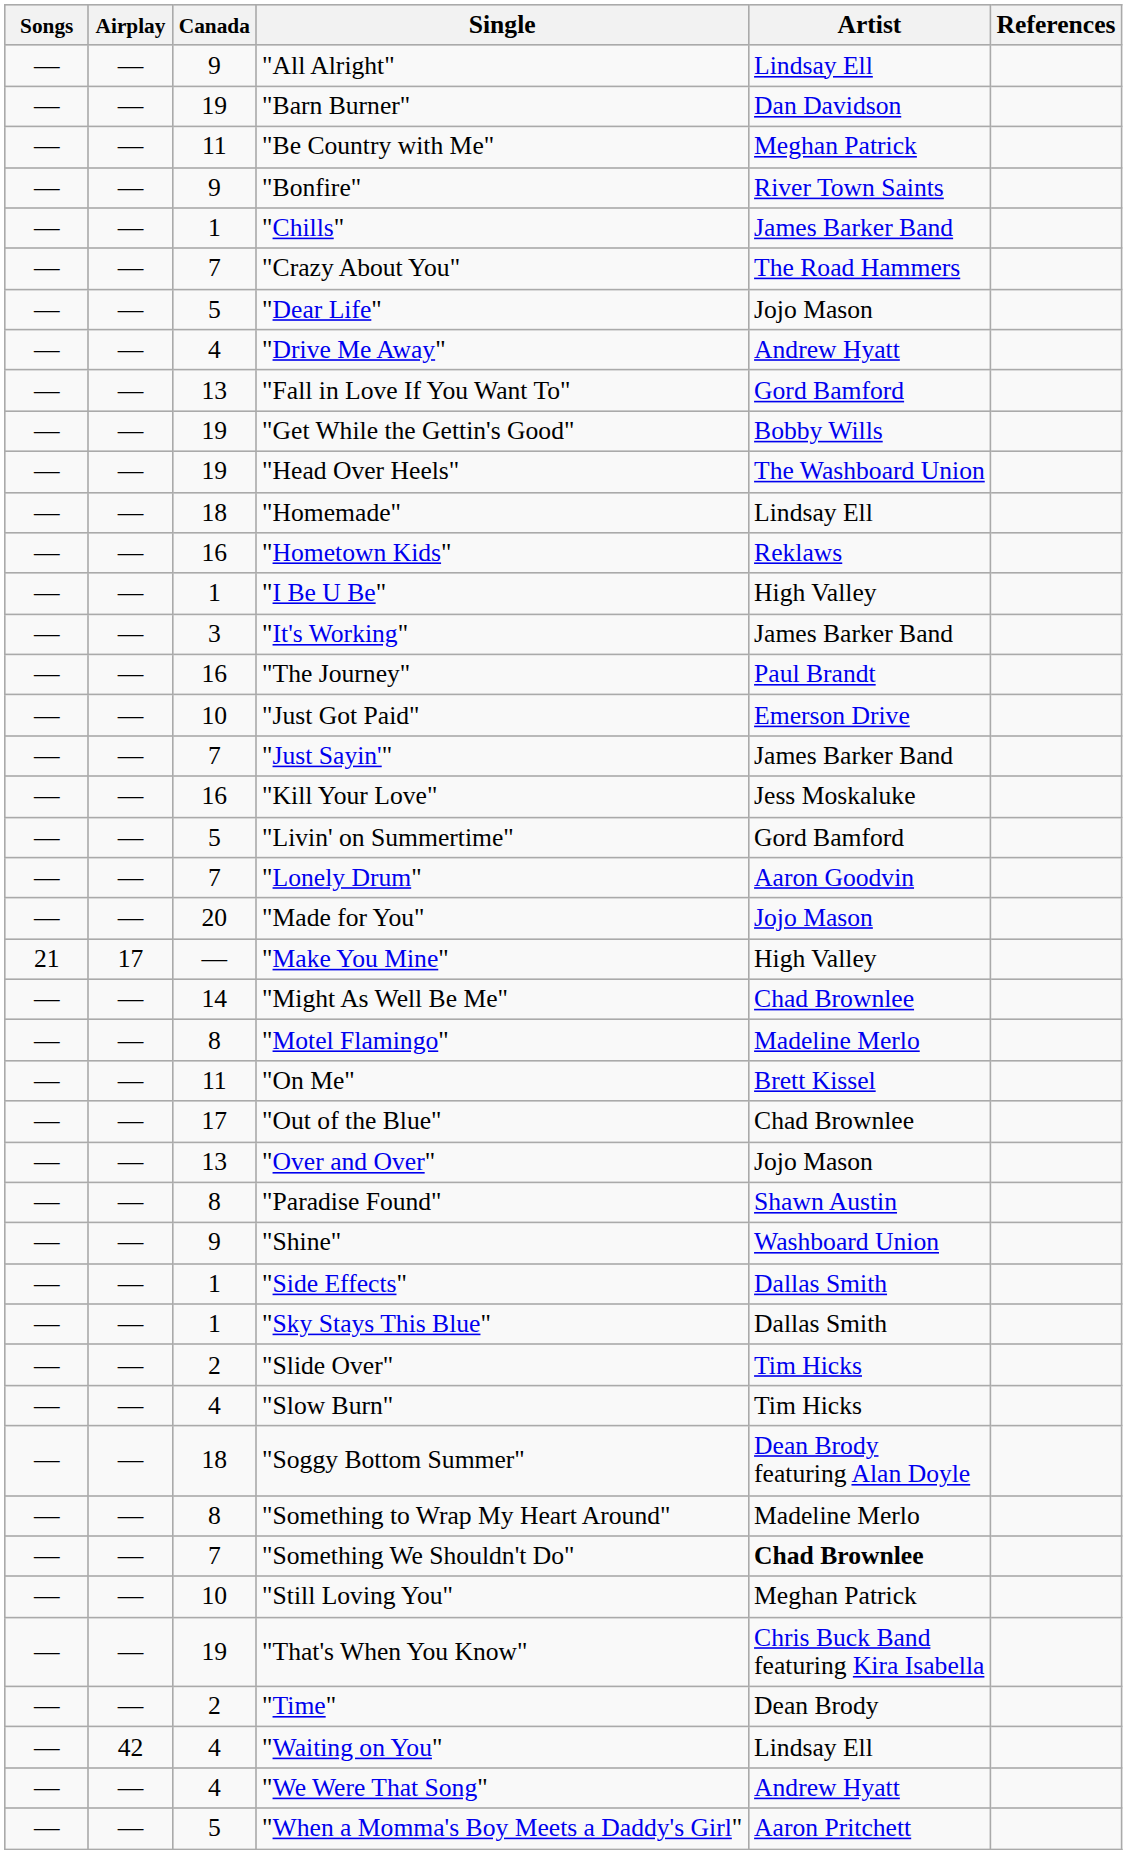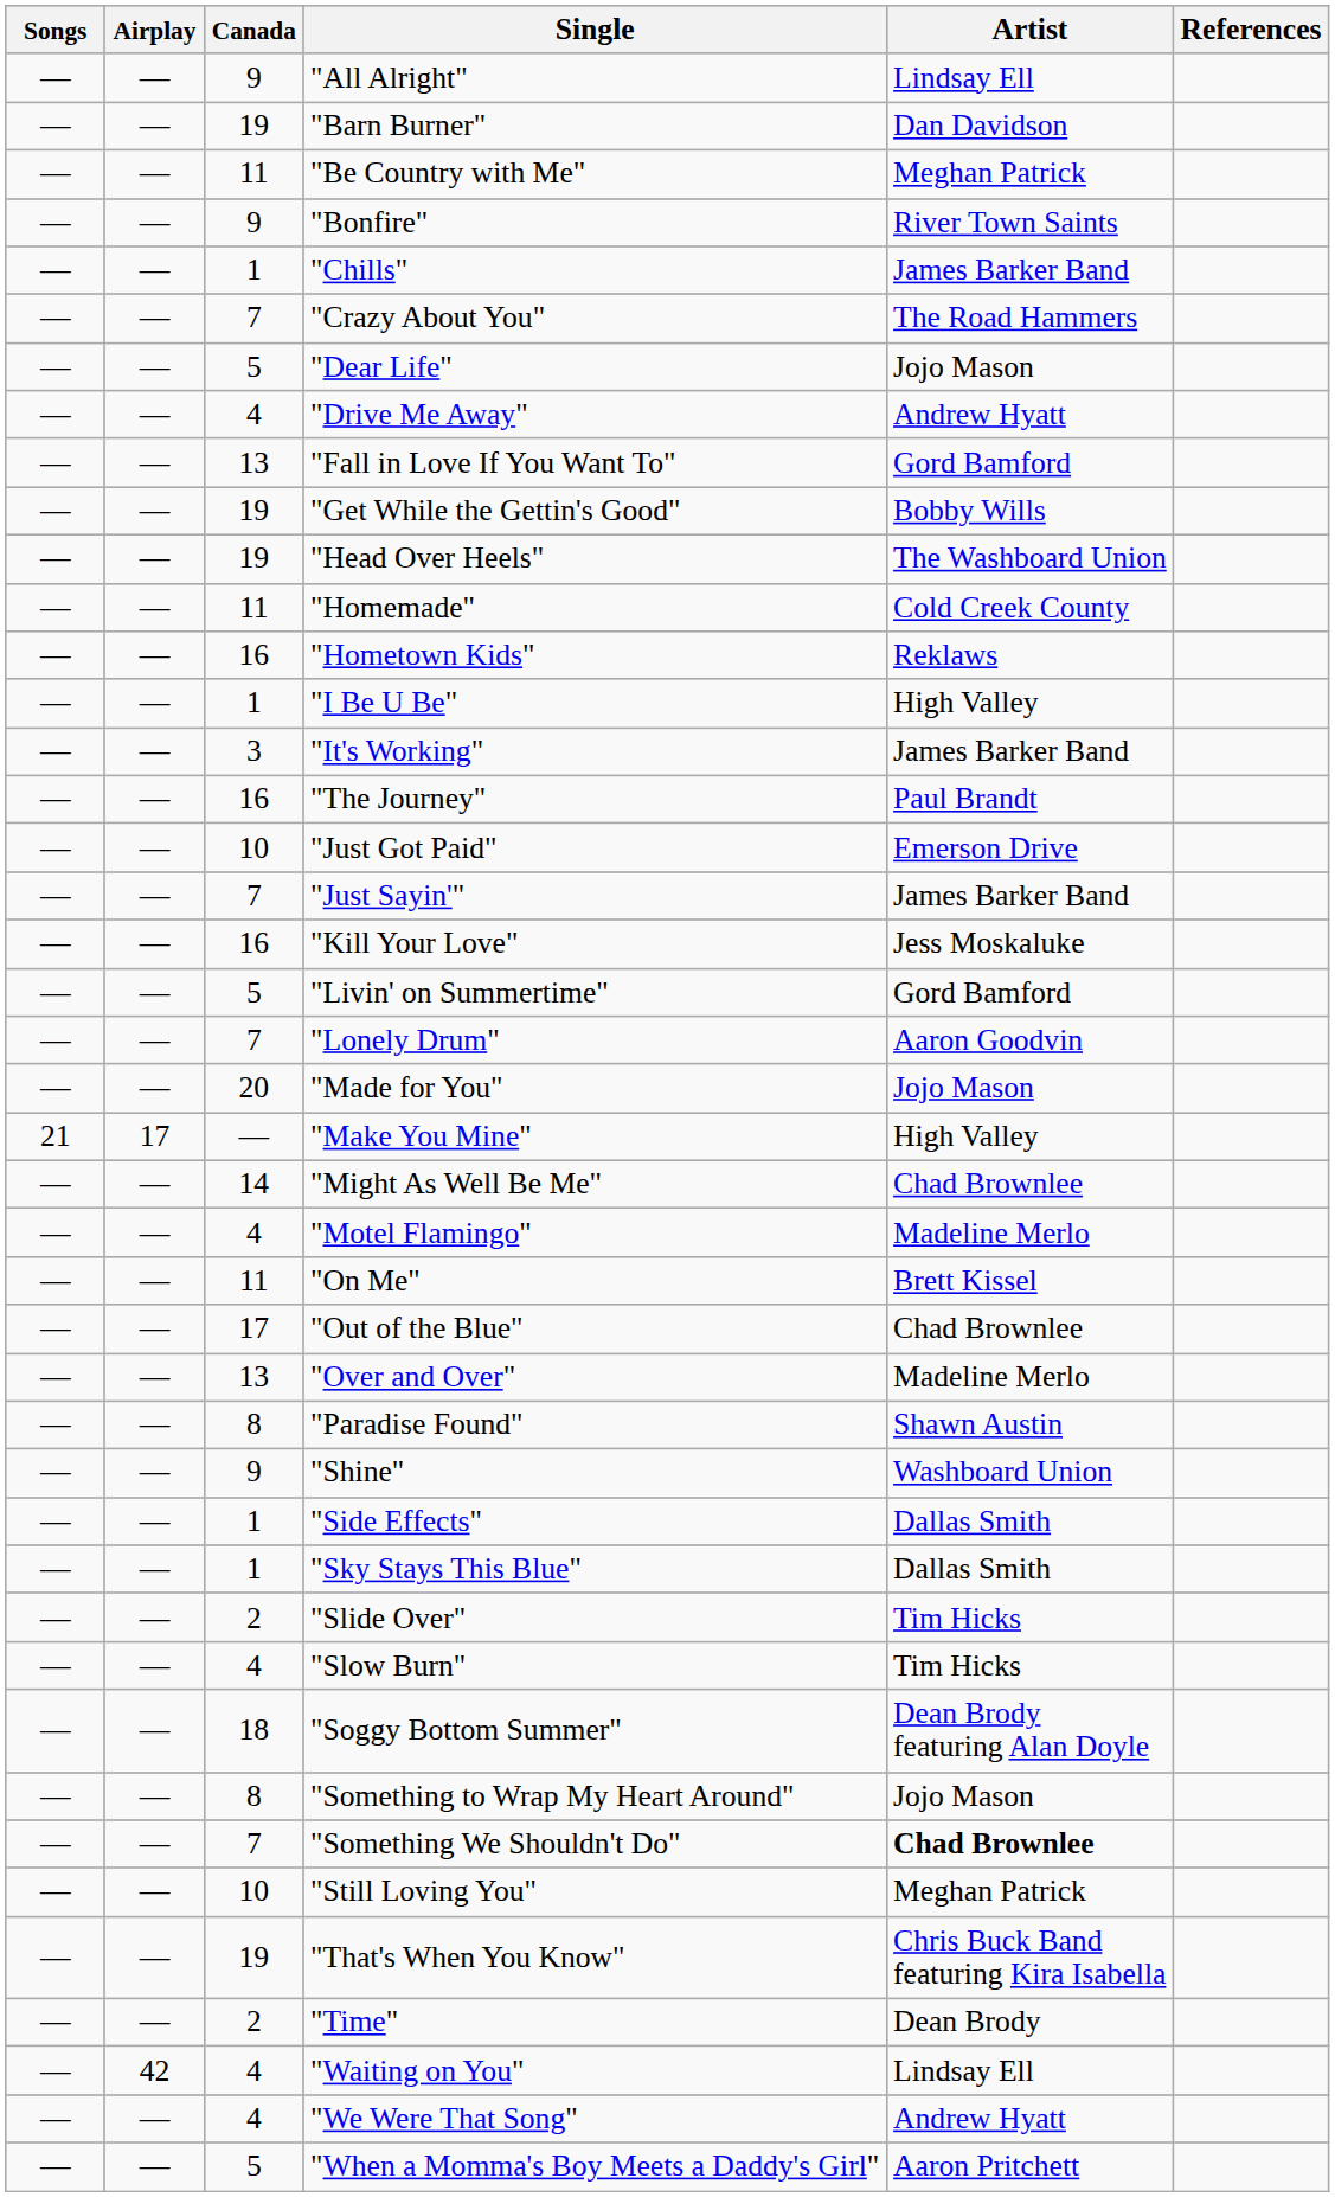"Homemade" | Canada: 18 -> 11
"Homemade" | Artist: Lindsay Ell -> Cold Creek County
"Motel Flamingo" | Canada: 8 -> 4
"Over and Over" | Artist: Jojo Mason -> Madeline Merlo
"Something to Wrap My Heart Around" | Artist: Madeline Merlo -> Jojo Mason
